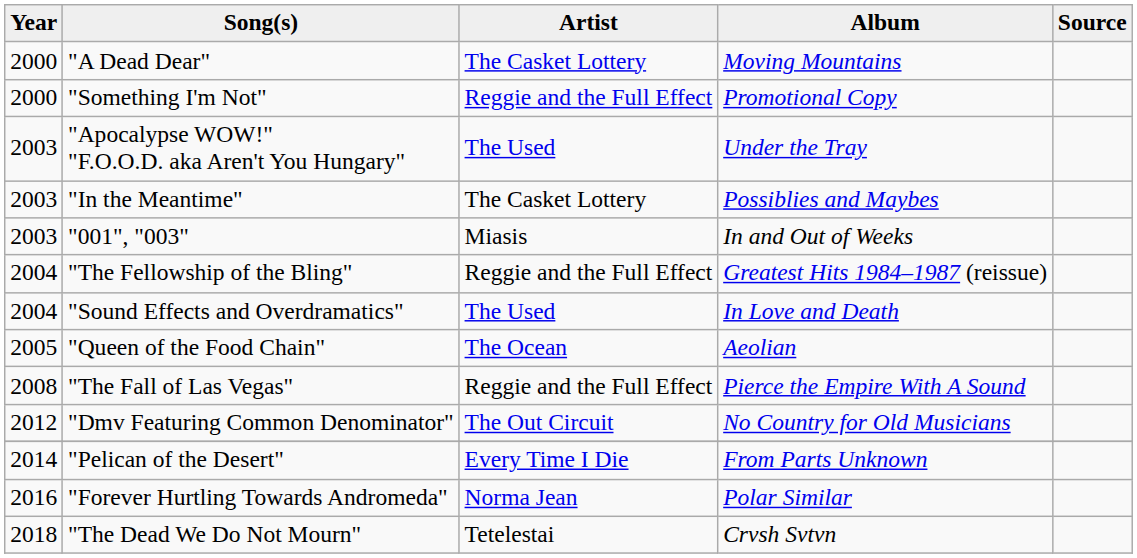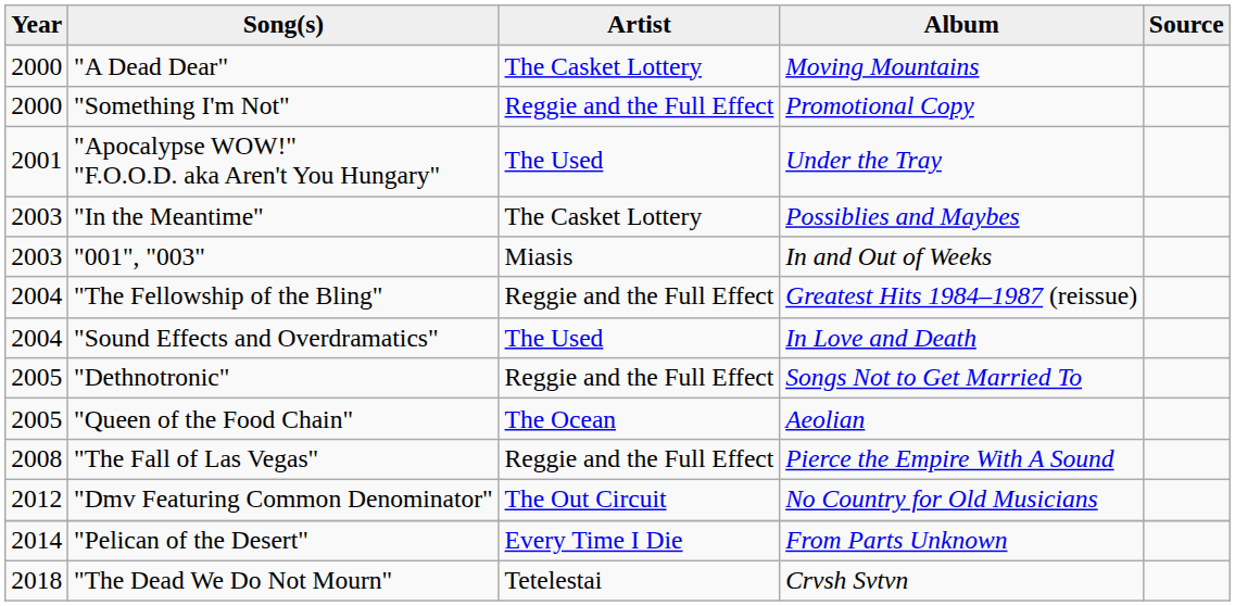"Apocalypse WOW!" "F.O.O.D. aka Aren't You Hungary" | Year: 2003 -> 2001
+ row: 2005 | "Dethnotronic" | Reggie and the Full Effect | Songs Not to Get Married To
- row: 2016 | "Forever Hurtling Towards Andromeda" | Norma Jean | Polar Similar
